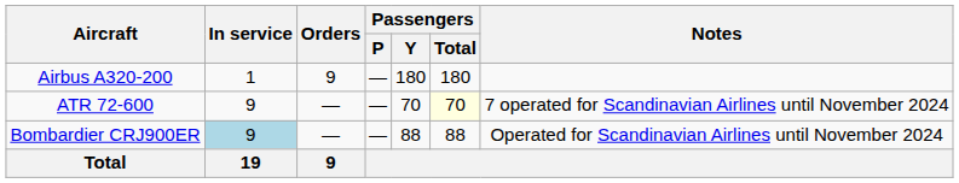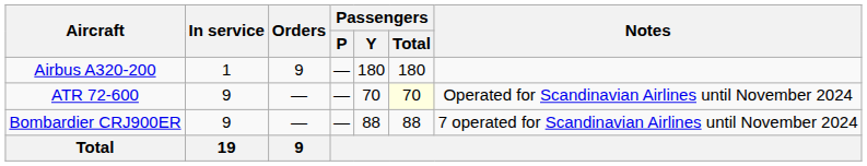ATR 72-600 | Notes: 7 operated for Scandinavian Airlines until November 2024 -> Operated for Scandinavian Airlines until November 2024
Bombardier CRJ900ER | In service: lightblue background -> no background
Bombardier CRJ900ER | Notes: Operated for Scandinavian Airlines until November 2024 -> 7 operated for Scandinavian Airlines until November 2024
